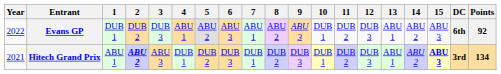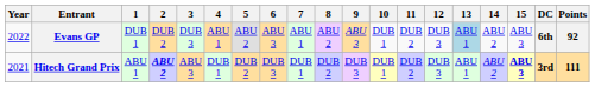Evans GP | 13: no background -> lightblue background
Hitech Grand Prix | Points: 134 -> 111
